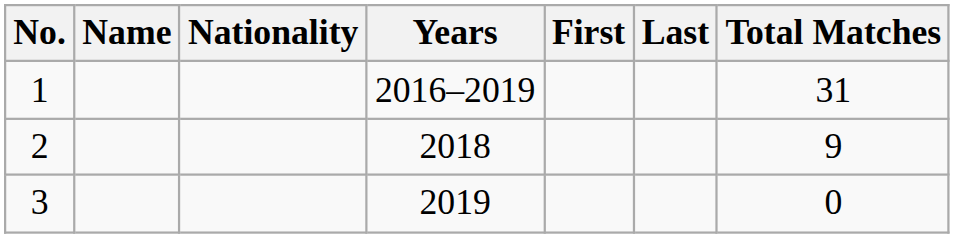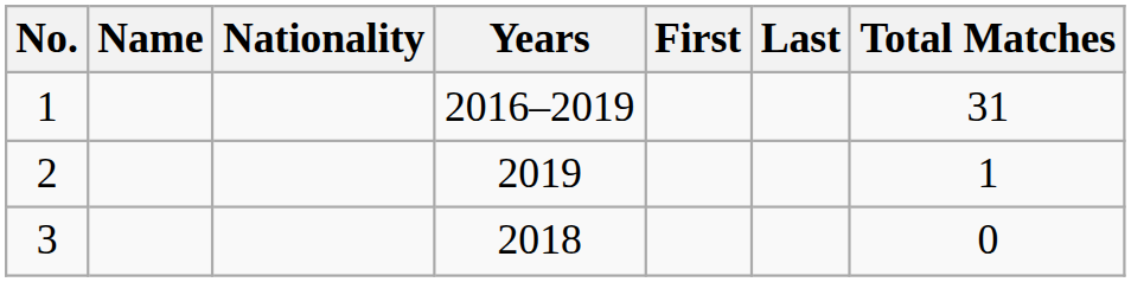2 | Years: 2018 -> 2019
2 | Total Matches: 9 -> 1
3 | Years: 2019 -> 2018
